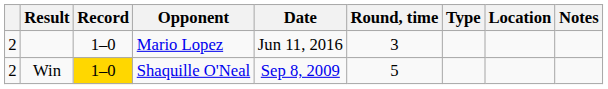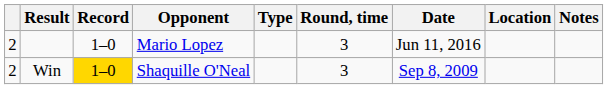columns swapped: Type <-> Date
Win | Round, time: 5 -> 3
